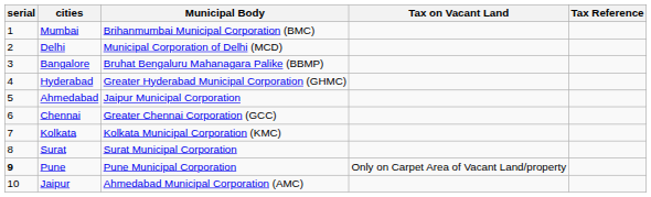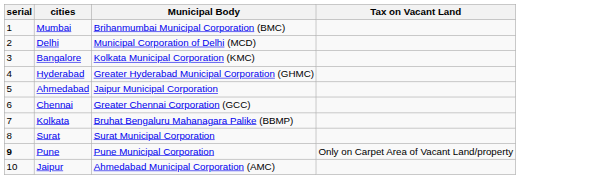- column: Tax Reference
Bangalore | Municipal Body: Bruhat Bengaluru Mahanagara Palike (BBMP) -> Kolkata Municipal Corporation (KMC)
Kolkata | Municipal Body: Kolkata Municipal Corporation (KMC) -> Bruhat Bengaluru Mahanagara Palike (BBMP)
